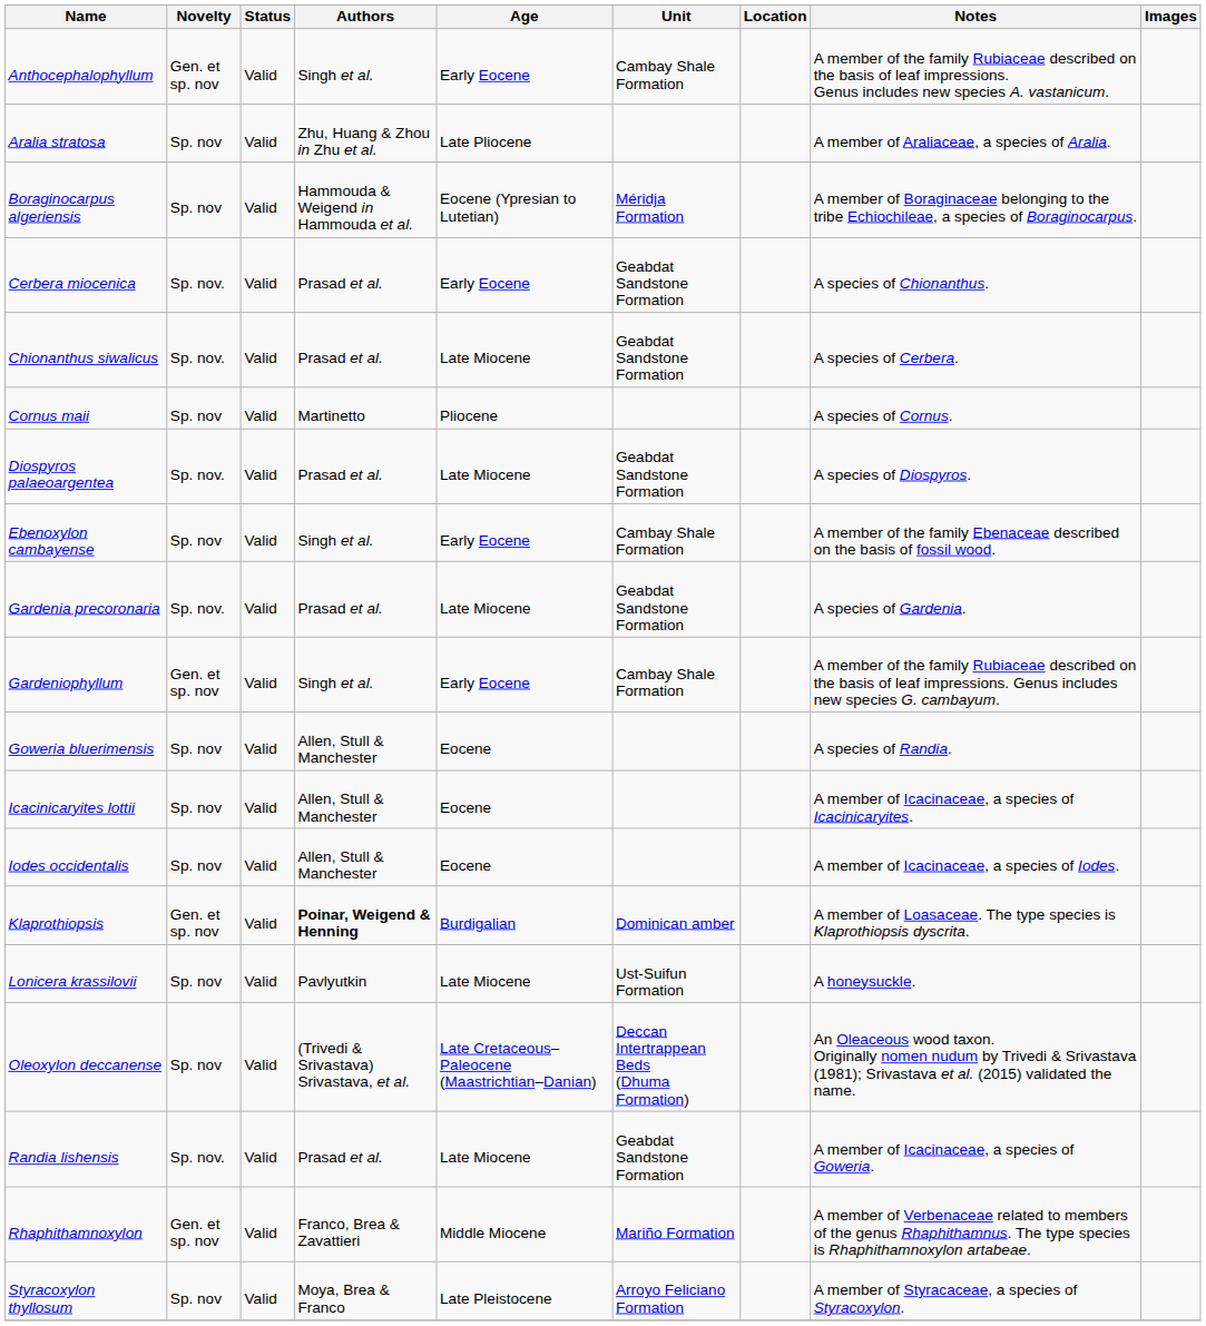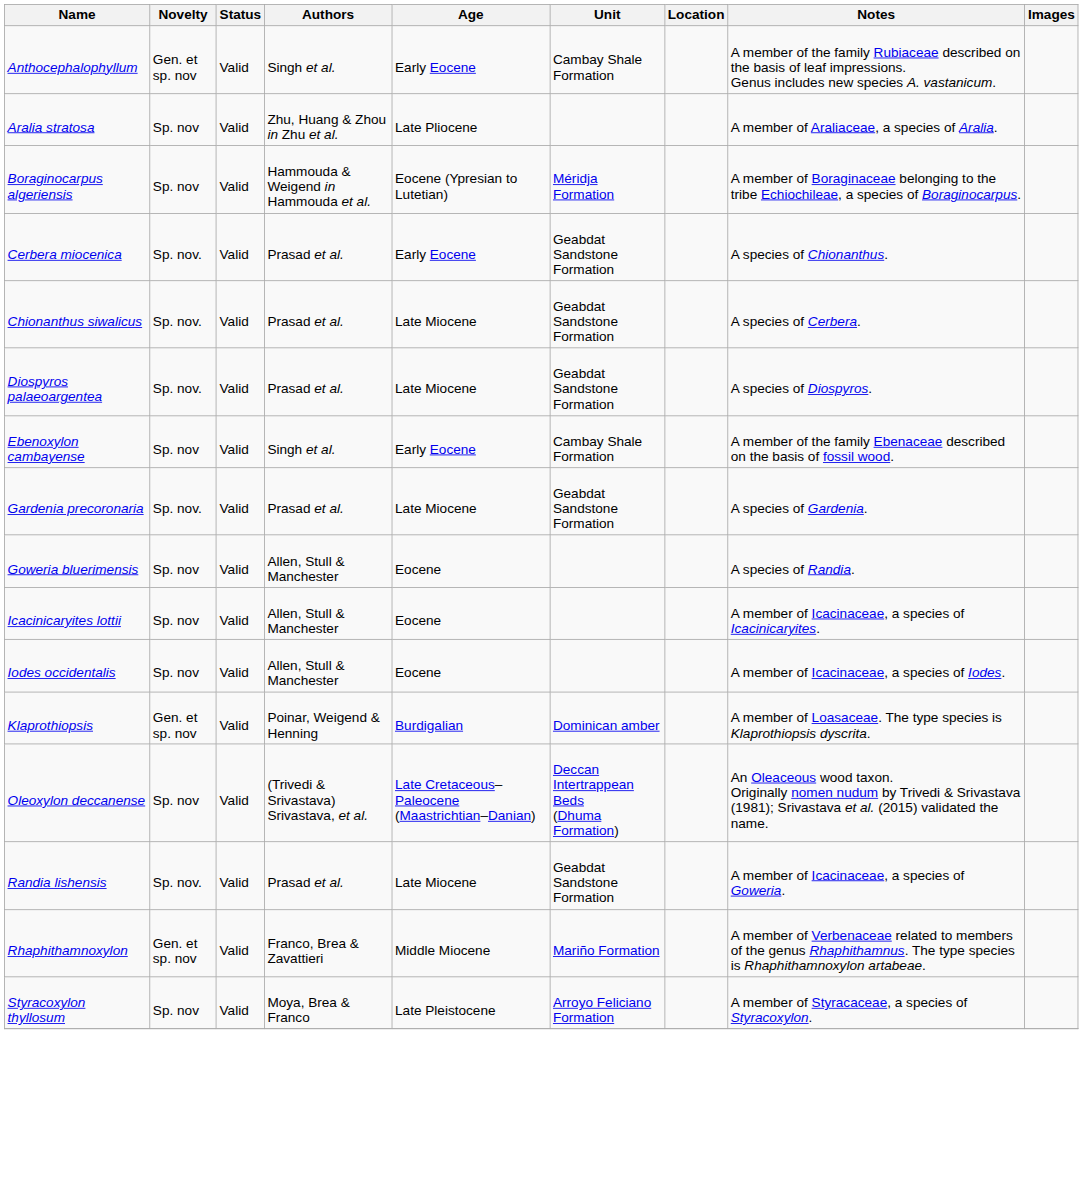- row: Cornus maii | Sp. nov | Valid | Martinetto | Pliocene | A species of Cornus.
- row: Gardeniophyllum | Gen. et sp. nov | Valid | Singh et al. | Early Eocene | Cambay Shale Formation | A member of the family Rubiaceae described on the basis of leaf impressions. Genus includes new species G. cambayum.
Klaprothiopsis | Authors: bold -> normal
- row: Lonicera krassilovii | Sp. nov | Valid | Pavlyutkin | Late Miocene | Ust-Suifun Formation | A honeysuckle.
